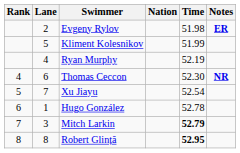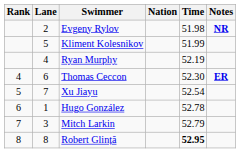Evgeny Rylov | Notes: ER -> NR
Thomas Ceccon | Notes: NR -> ER
Mitch Larkin | Time: bold -> normal
